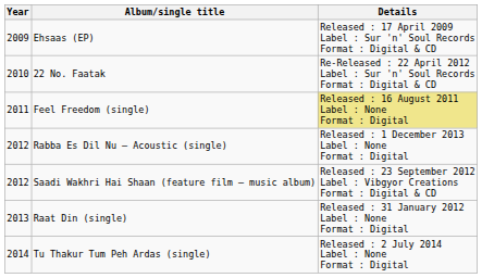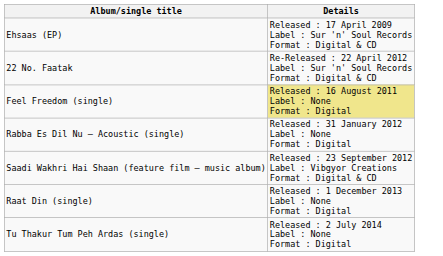- column: Year | 2009 | 2010 | 2011 | 2012 | 2012 | 2013 | 2014
Rabba Es Dil Nu – Acoustic (single) | Details: Released : 1 December 2013 Label : None Format : Digital -> Released : 31 January 2012 Label : None Format : Digital
Raat Din (single) | Details: Released : 31 January 2012 Label : None Format : Digital -> Released : 1 December 2013 Label : None Format : Digital
